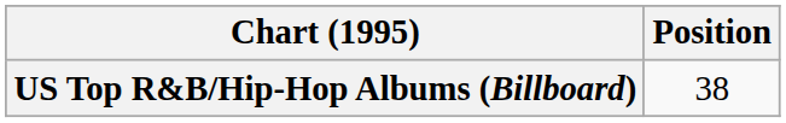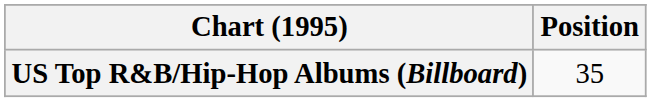US Top R&B/Hip-Hop Albums (Billboard) | Position: 38 -> 35
